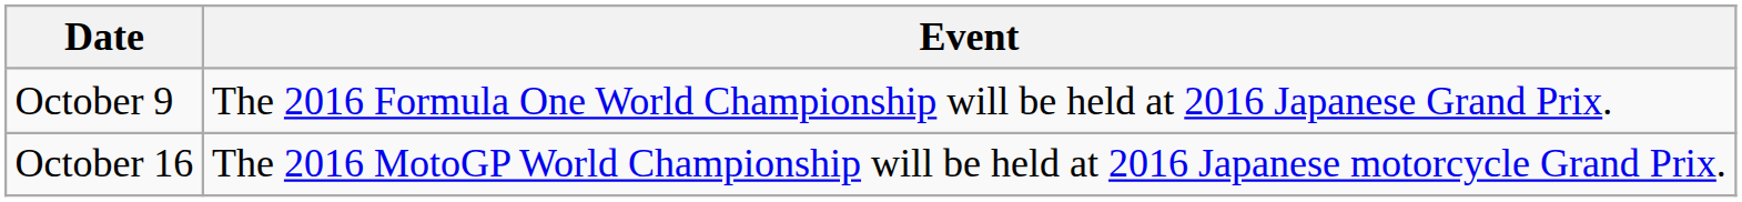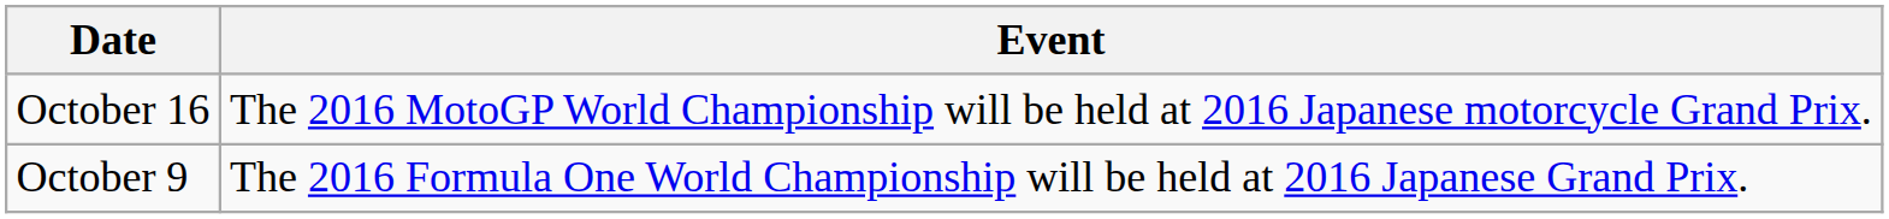rows swapped: October 9 <-> October 16
